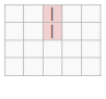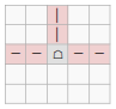+ row: ─ | ─ | ☖ | ─ | ─
